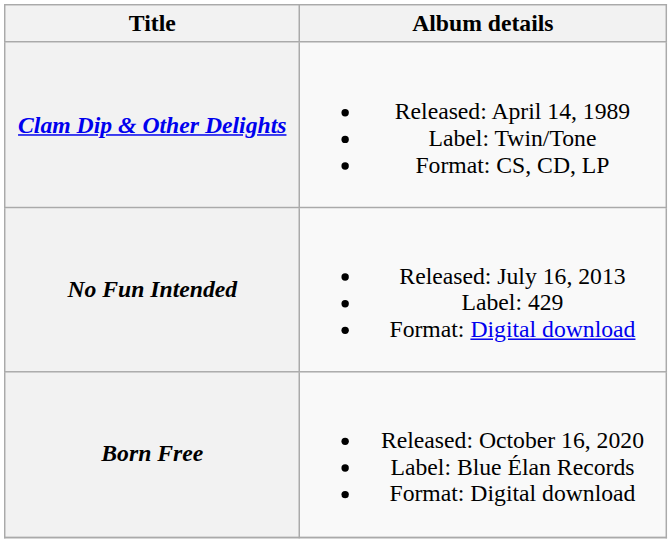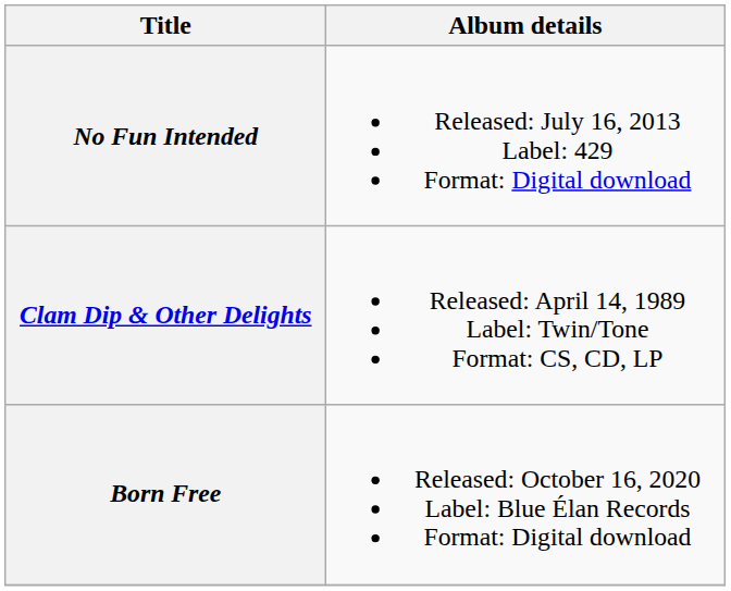rows swapped: Clam Dip & Other Delights <-> No Fun Intended
